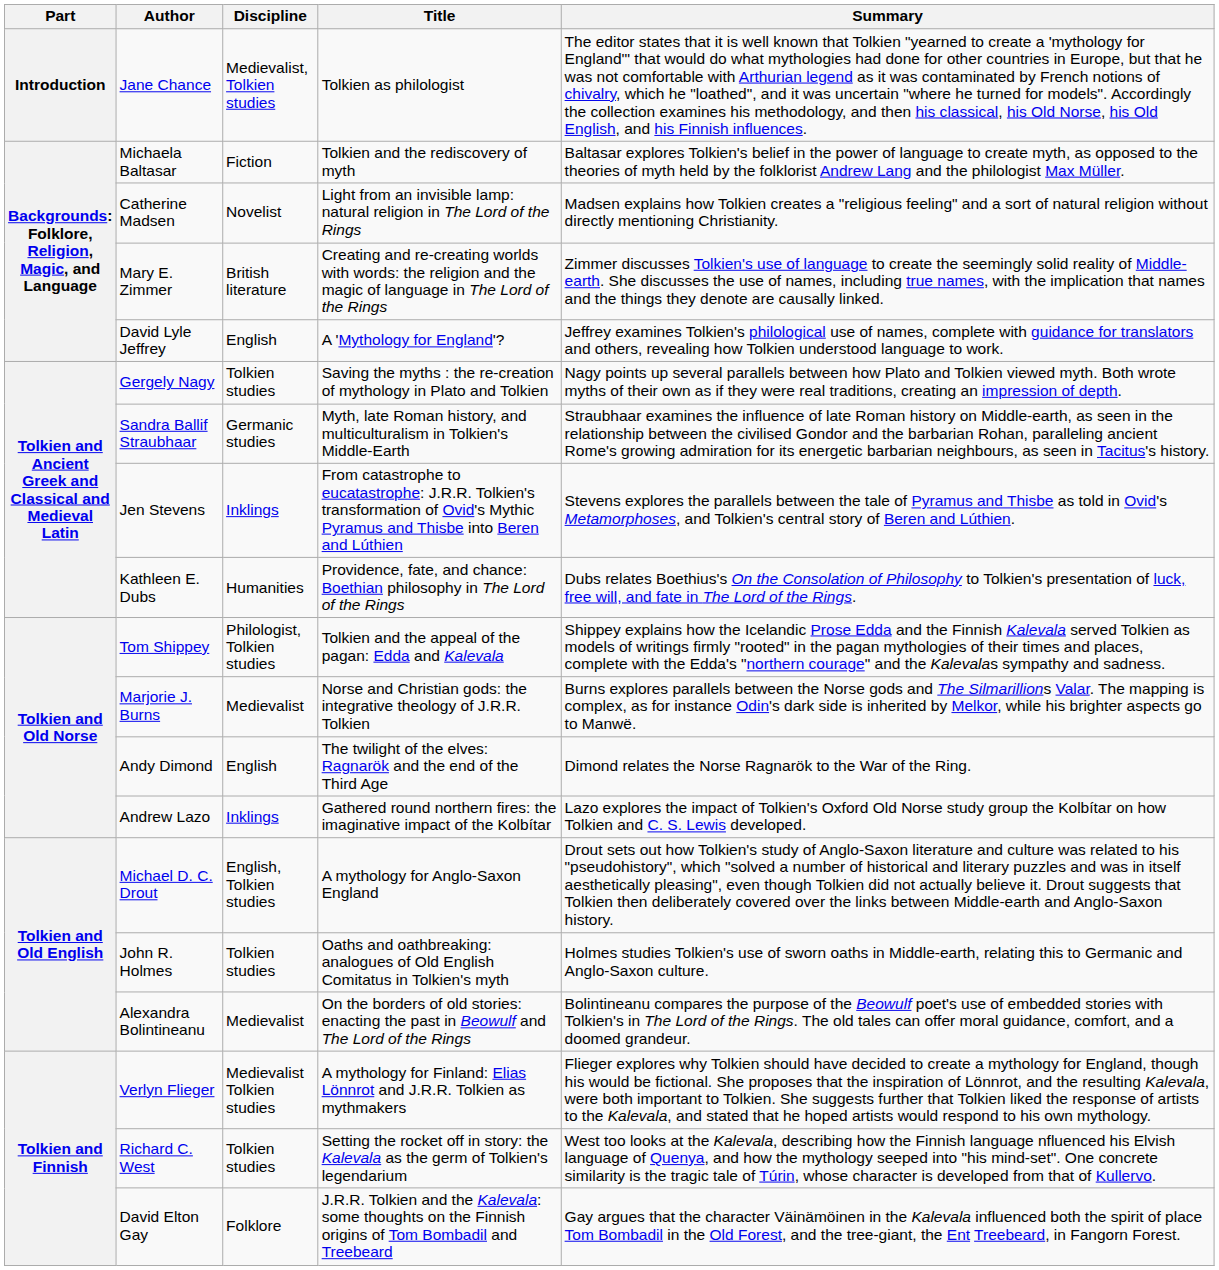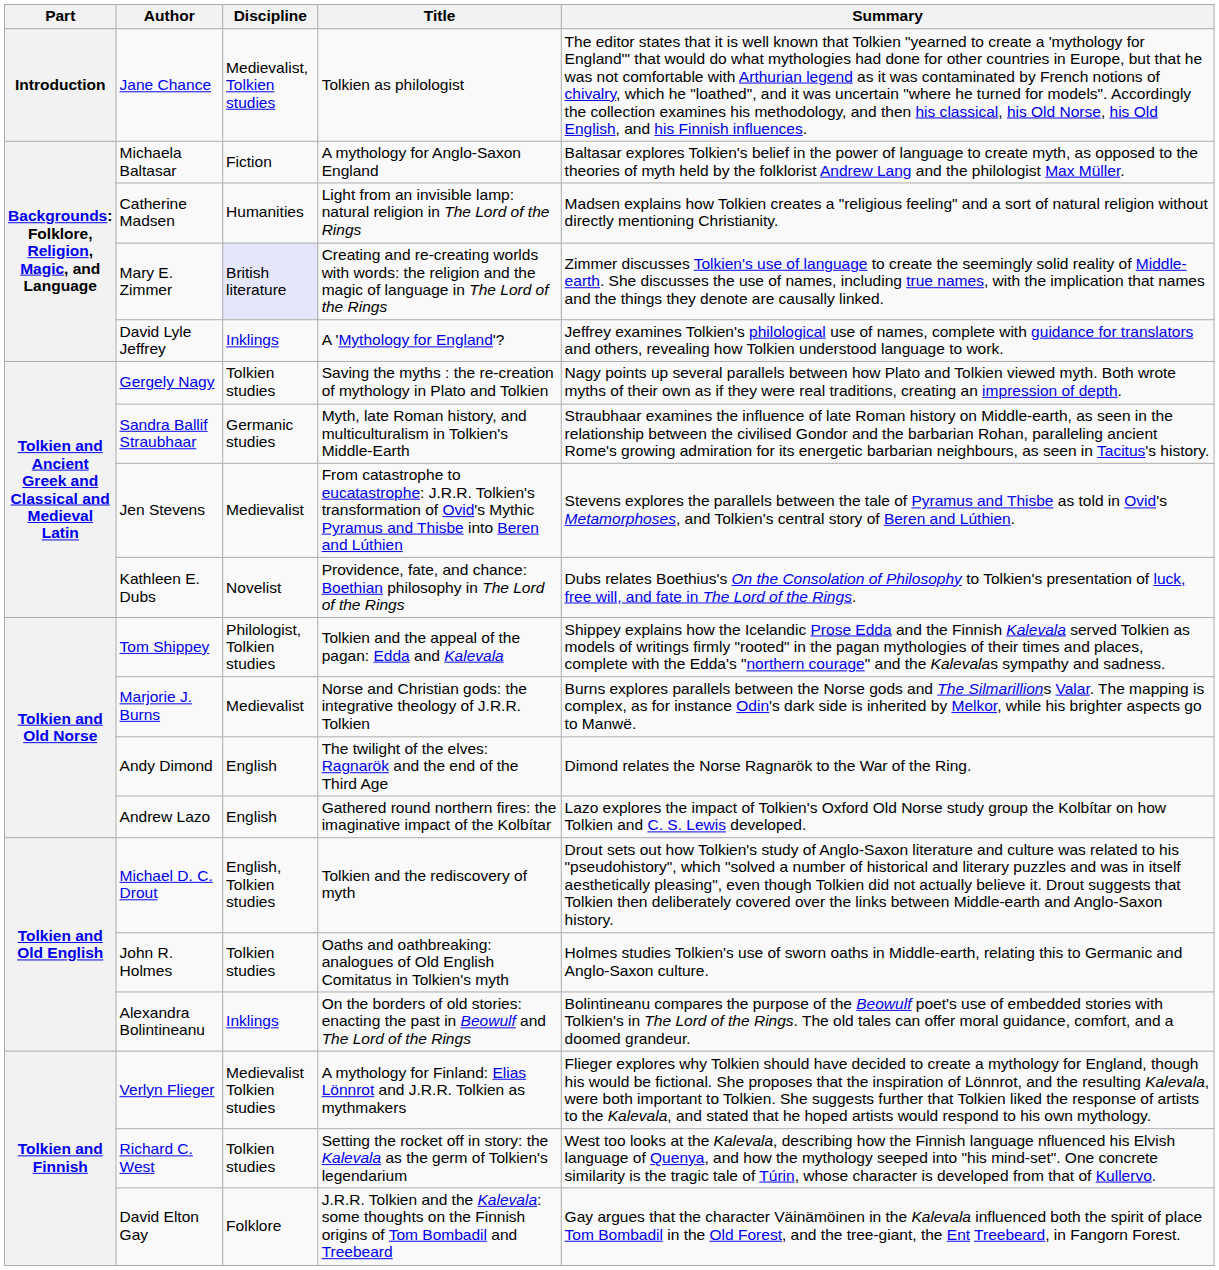Michaela Baltasar | Title: Tolkien and the rediscovery of myth -> A mythology for Anglo-Saxon England
Catherine Madsen | Discipline: Novelist -> Humanities
Mary E. Zimmer | Discipline: no background -> lavender background
David Lyle Jeffrey | Discipline: English -> Inklings
Jen Stevens | Discipline: Inklings -> Medievalist
Kathleen E. Dubs | Discipline: Humanities -> Novelist
Andrew Lazo | Discipline: Inklings -> English
Michael D. C. Drout | Title: A mythology for Anglo-Saxon England -> Tolkien and the rediscovery of myth
Alexandra Bolintineanu | Discipline: Medievalist -> Inklings
